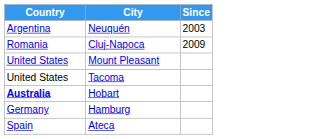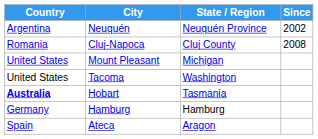+ column: State / Region | Neuquén Province | Cluj County | Michigan | Washington | Tasmania | Hamburg | Aragon
Neuquén | Since: 2003 -> 2002
Cluj-Napoca | Since: 2009 -> 2008
